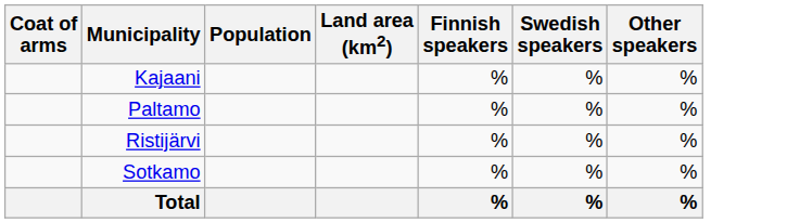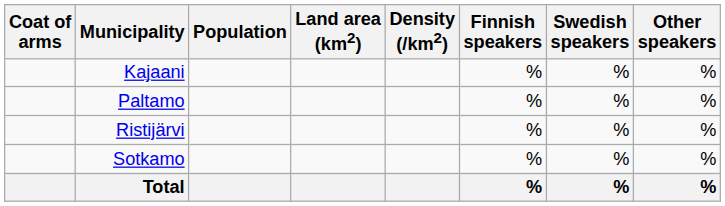+ column: Density (/km2)
